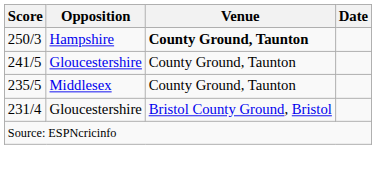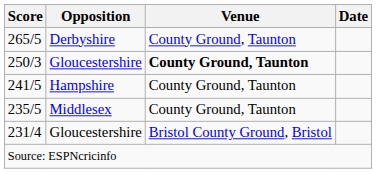+ row: 265/5 | Derbyshire | County Ground, Taunton
250/3 | Opposition: Hampshire -> Gloucestershire
241/5 | Opposition: Gloucestershire -> Hampshire
